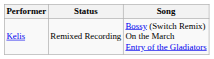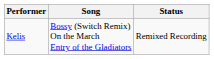columns swapped: Song <-> Status
